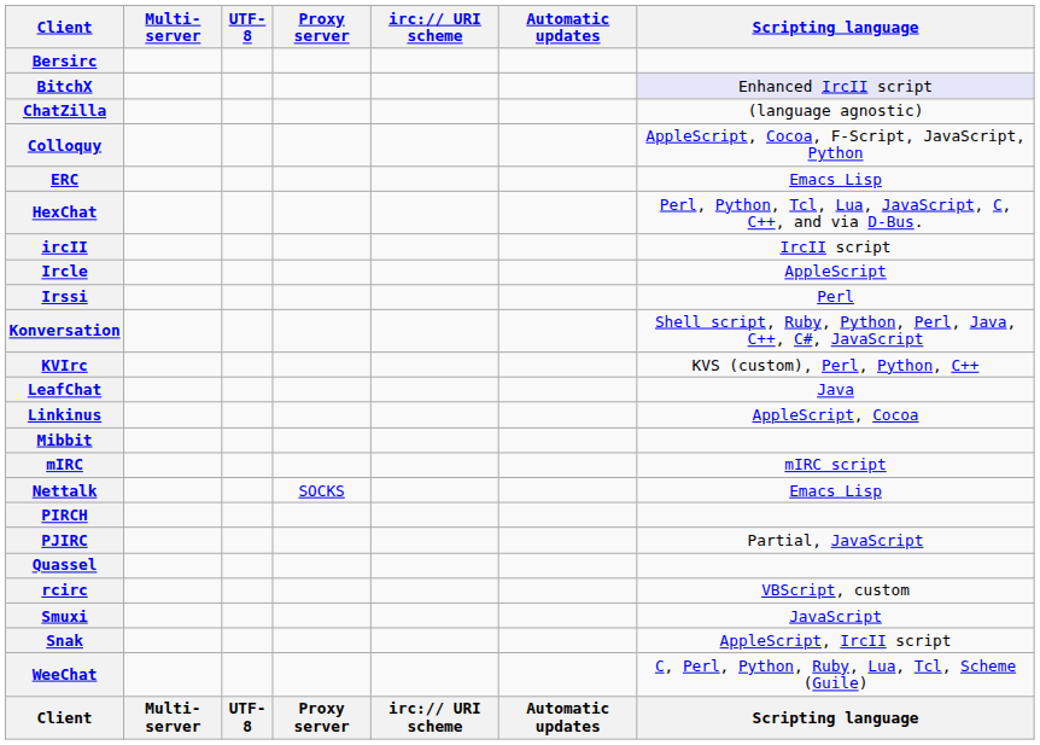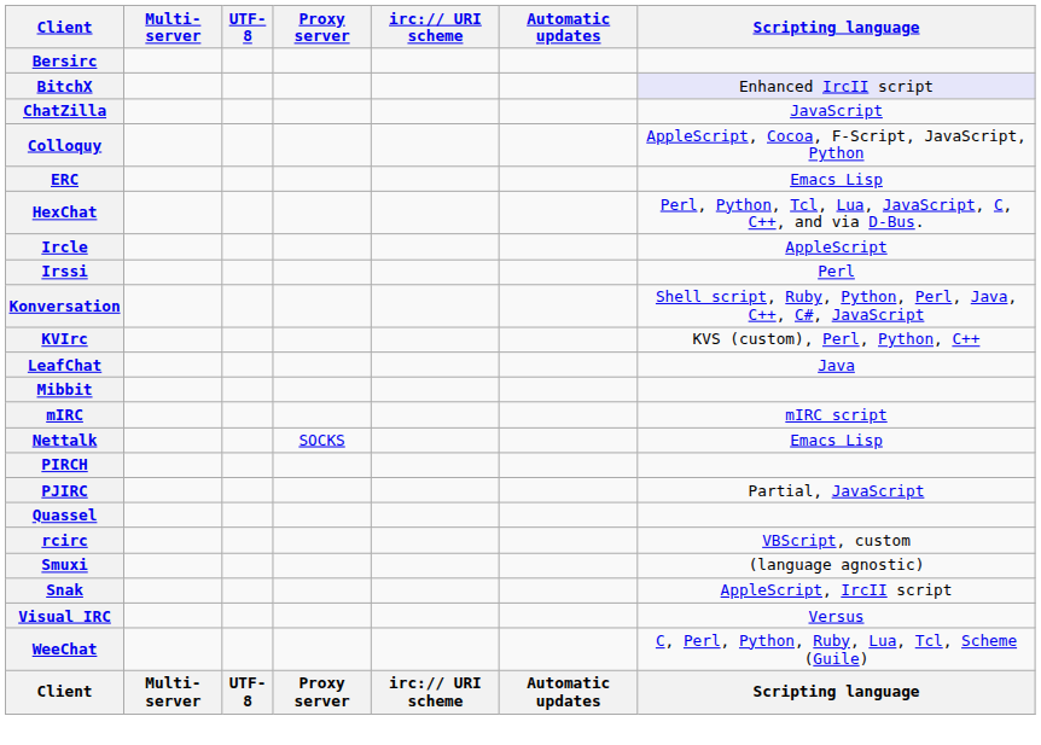ChatZilla | Scripting language: (language agnostic) -> JavaScript
- row: ircII | IrcII script
- row: Linkinus | AppleScript, Cocoa
Smuxi | Scripting language: JavaScript -> (language agnostic)
+ row: Visual IRC | Versus
